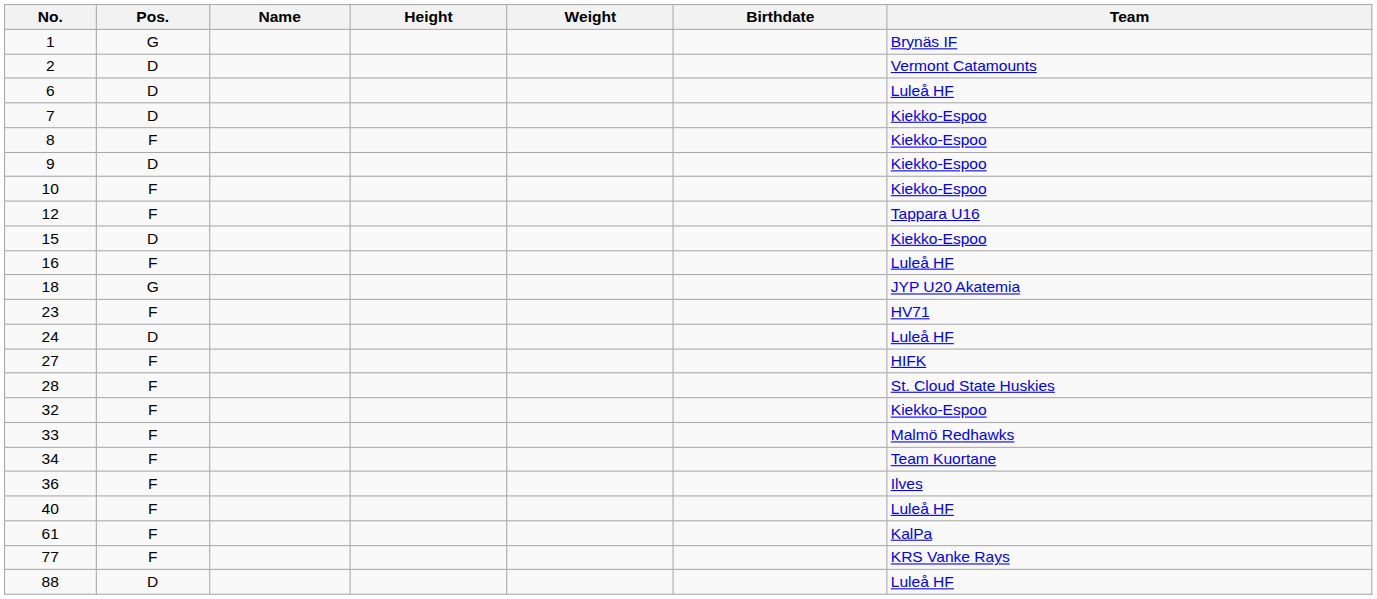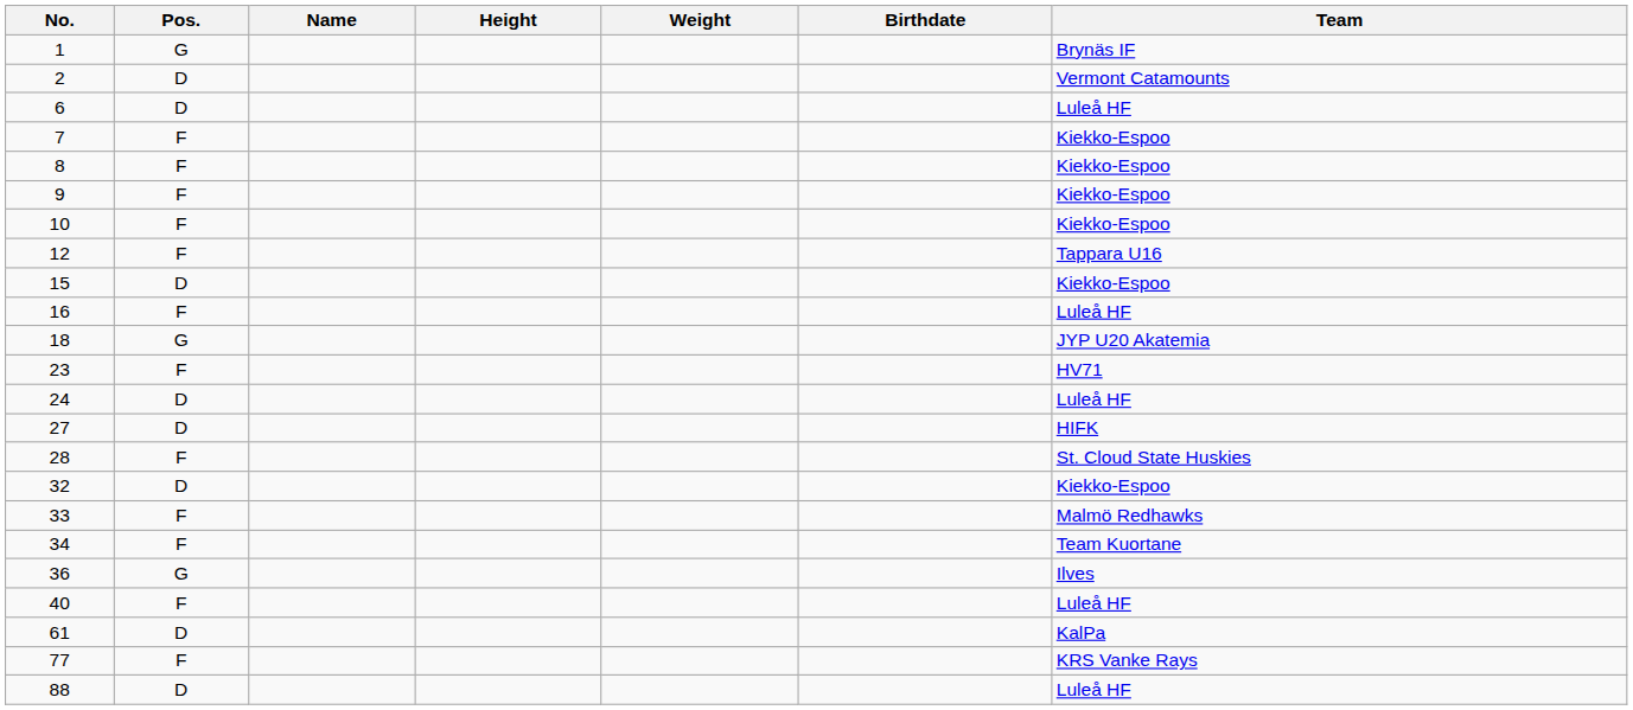7 | Pos.: D -> F
9 | Pos.: D -> F
27 | Pos.: F -> D
32 | Pos.: F -> D
36 | Pos.: F -> G
61 | Pos.: F -> D
